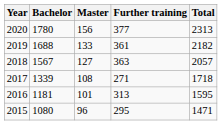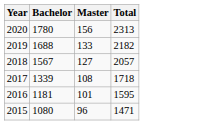- column: Further training | 377 | 361 | 363 | 271 | 313 | 295
